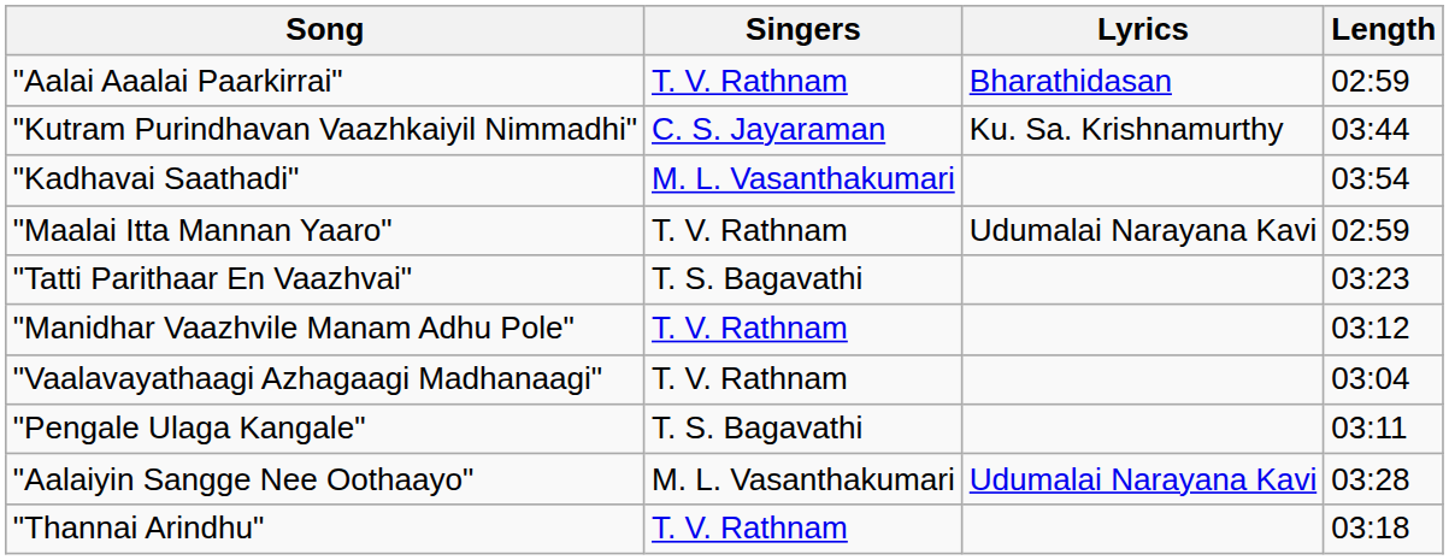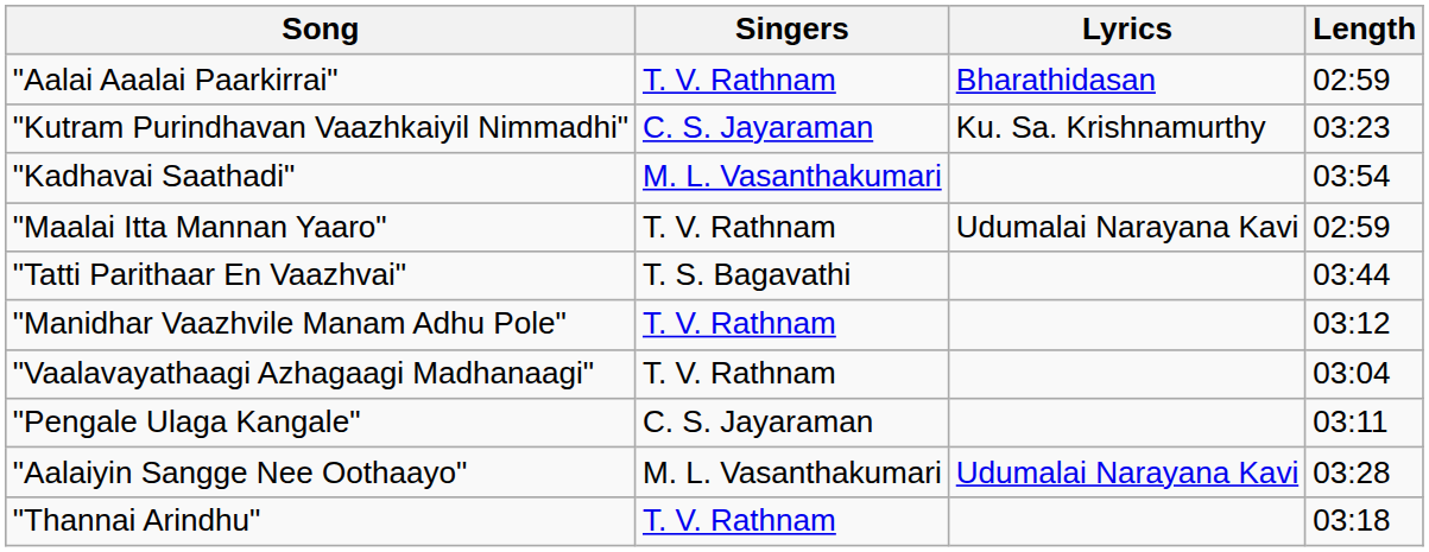"Kutram Purindhavan Vaazhkaiyil Nimmadhi" | Length: 03:44 -> 03:23
"Tatti Parithaar En Vaazhvai" | Length: 03:23 -> 03:44
"Pengale Ulaga Kangale" | Singers: T. S. Bagavathi -> C. S. Jayaraman
